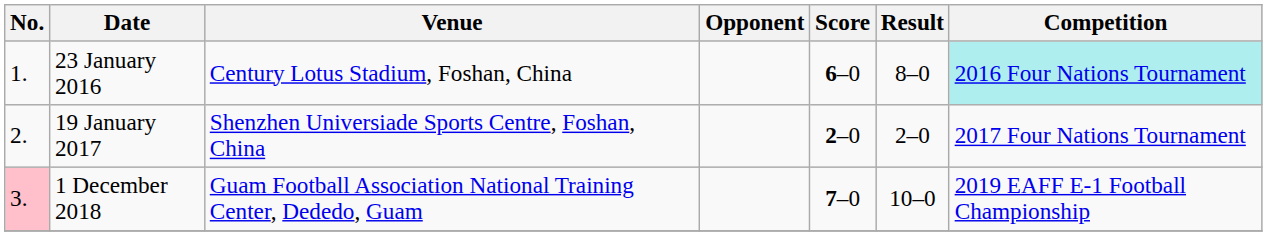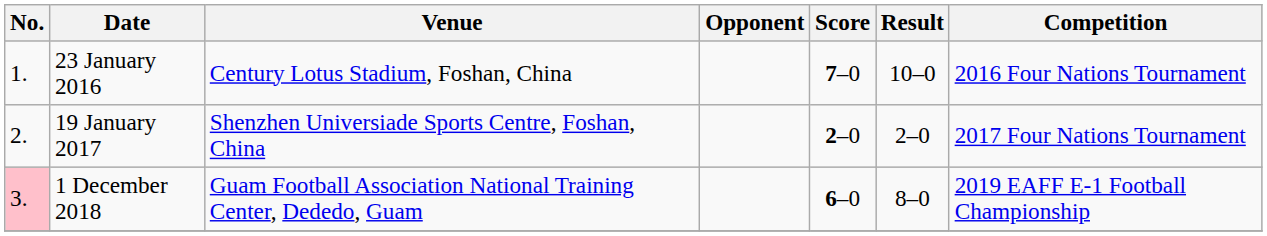23 January 2016 | Score: 6–0 -> 7–0
23 January 2016 | Result: 8–0 -> 10–0
23 January 2016 | Competition: paleturquoise background -> no background
1 December 2018 | Score: 7–0 -> 6–0
1 December 2018 | Result: 10–0 -> 8–0
